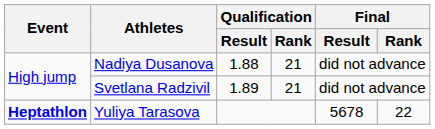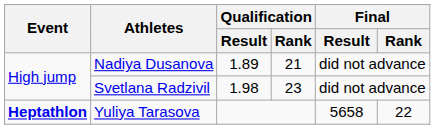Nadiya Dusanova | Qualification / Result: 1.88 -> 1.89
Svetlana Radzivil | Qualification / Result: 1.89 -> 1.98
Svetlana Radzivil | Qualification / Rank: 21 -> 23
Yuliya Tarasova | Final / Result: 5678 -> 5658
